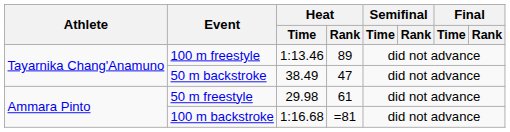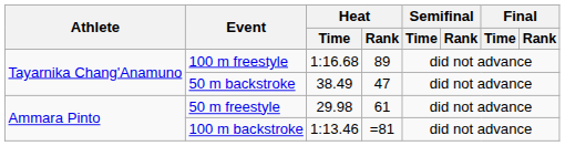100 m freestyle | Heat / Time: 1:13.46 -> 1:16.68
100 m backstroke | Heat / Time: 1:16.68 -> 1:13.46
